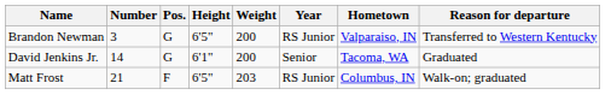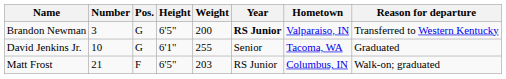Brandon Newman | Year: normal -> bold
David Jenkins Jr. | Number: 14 -> 10
David Jenkins Jr. | Weight: 200 -> 255
